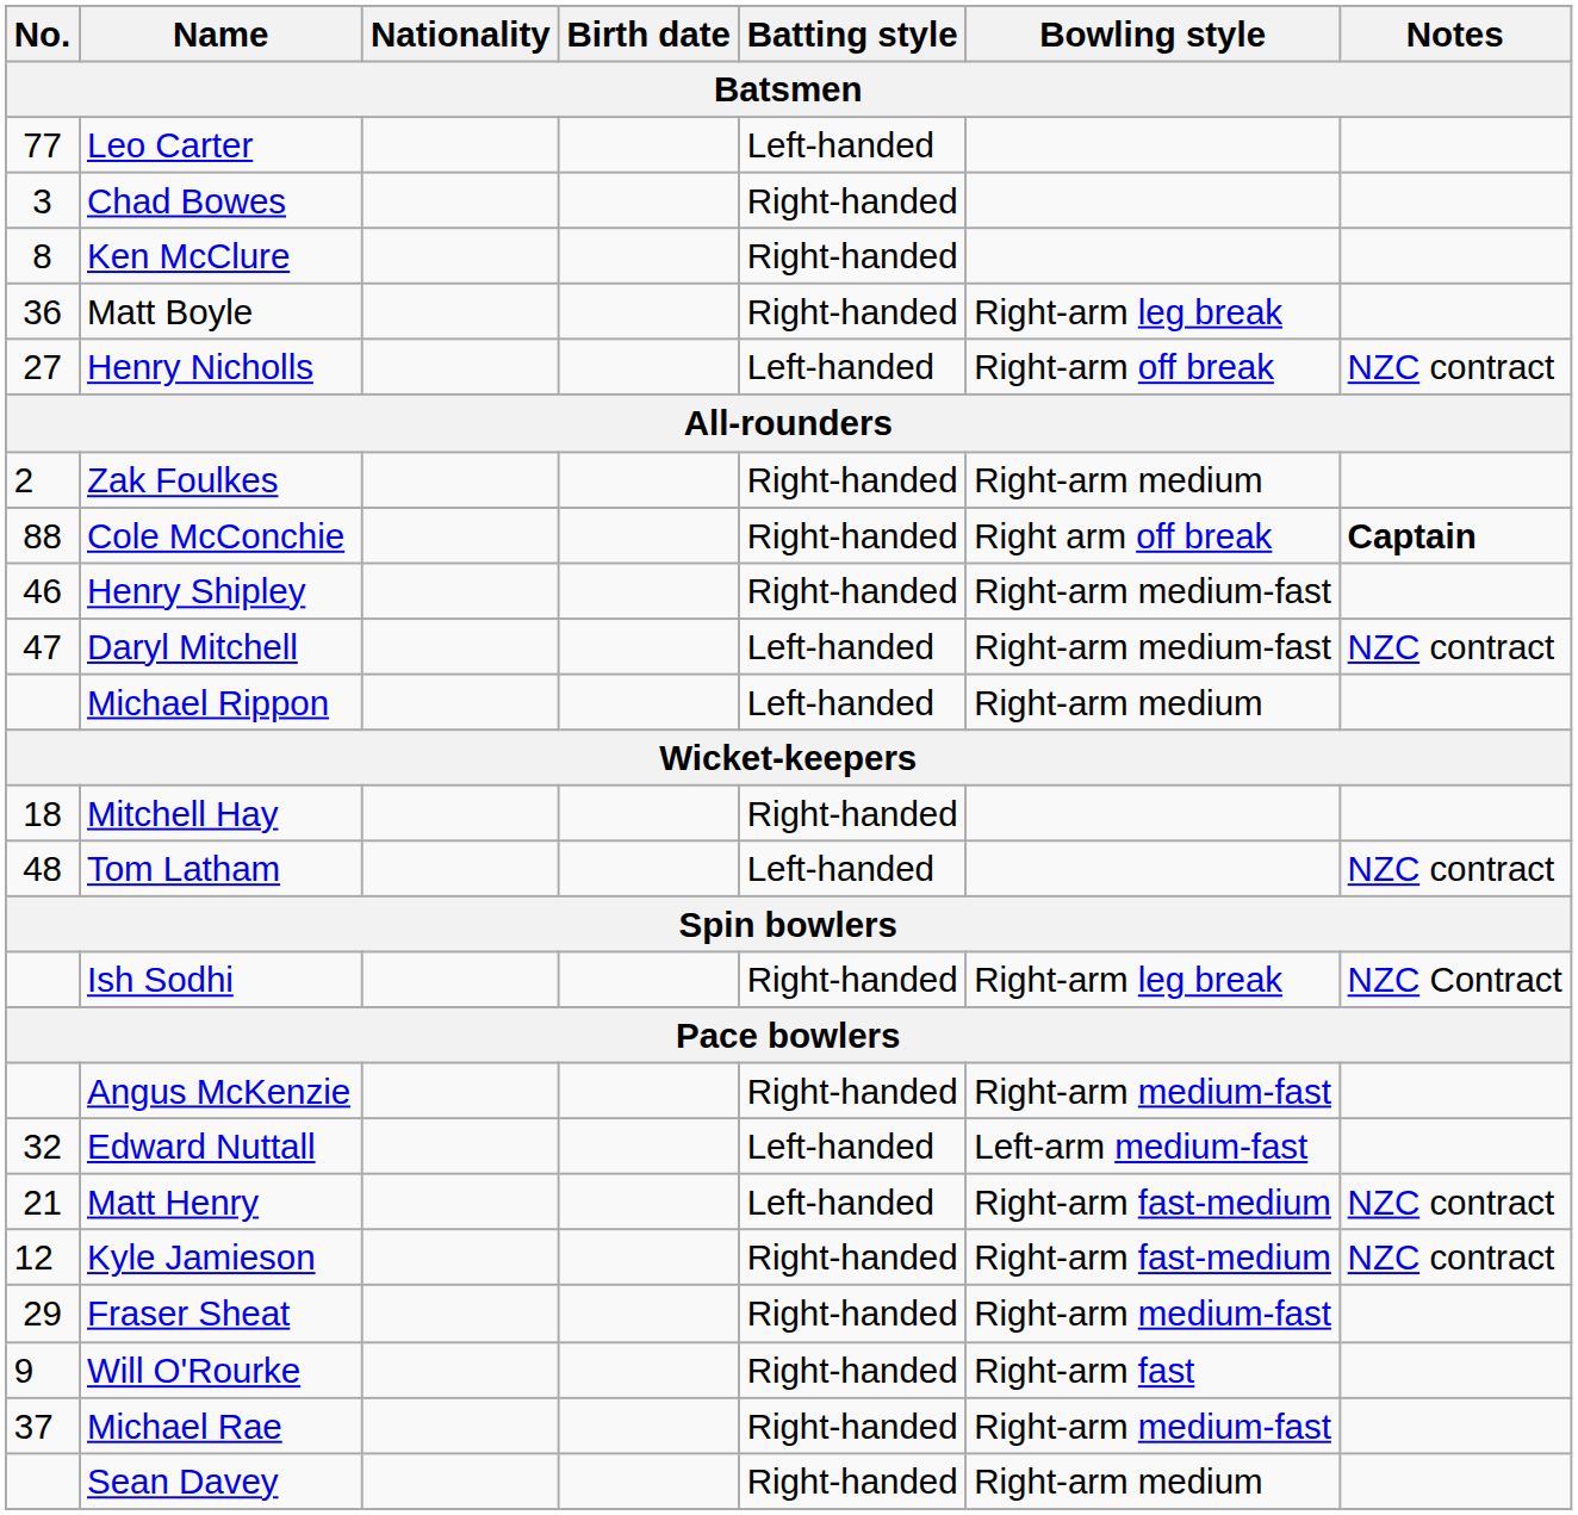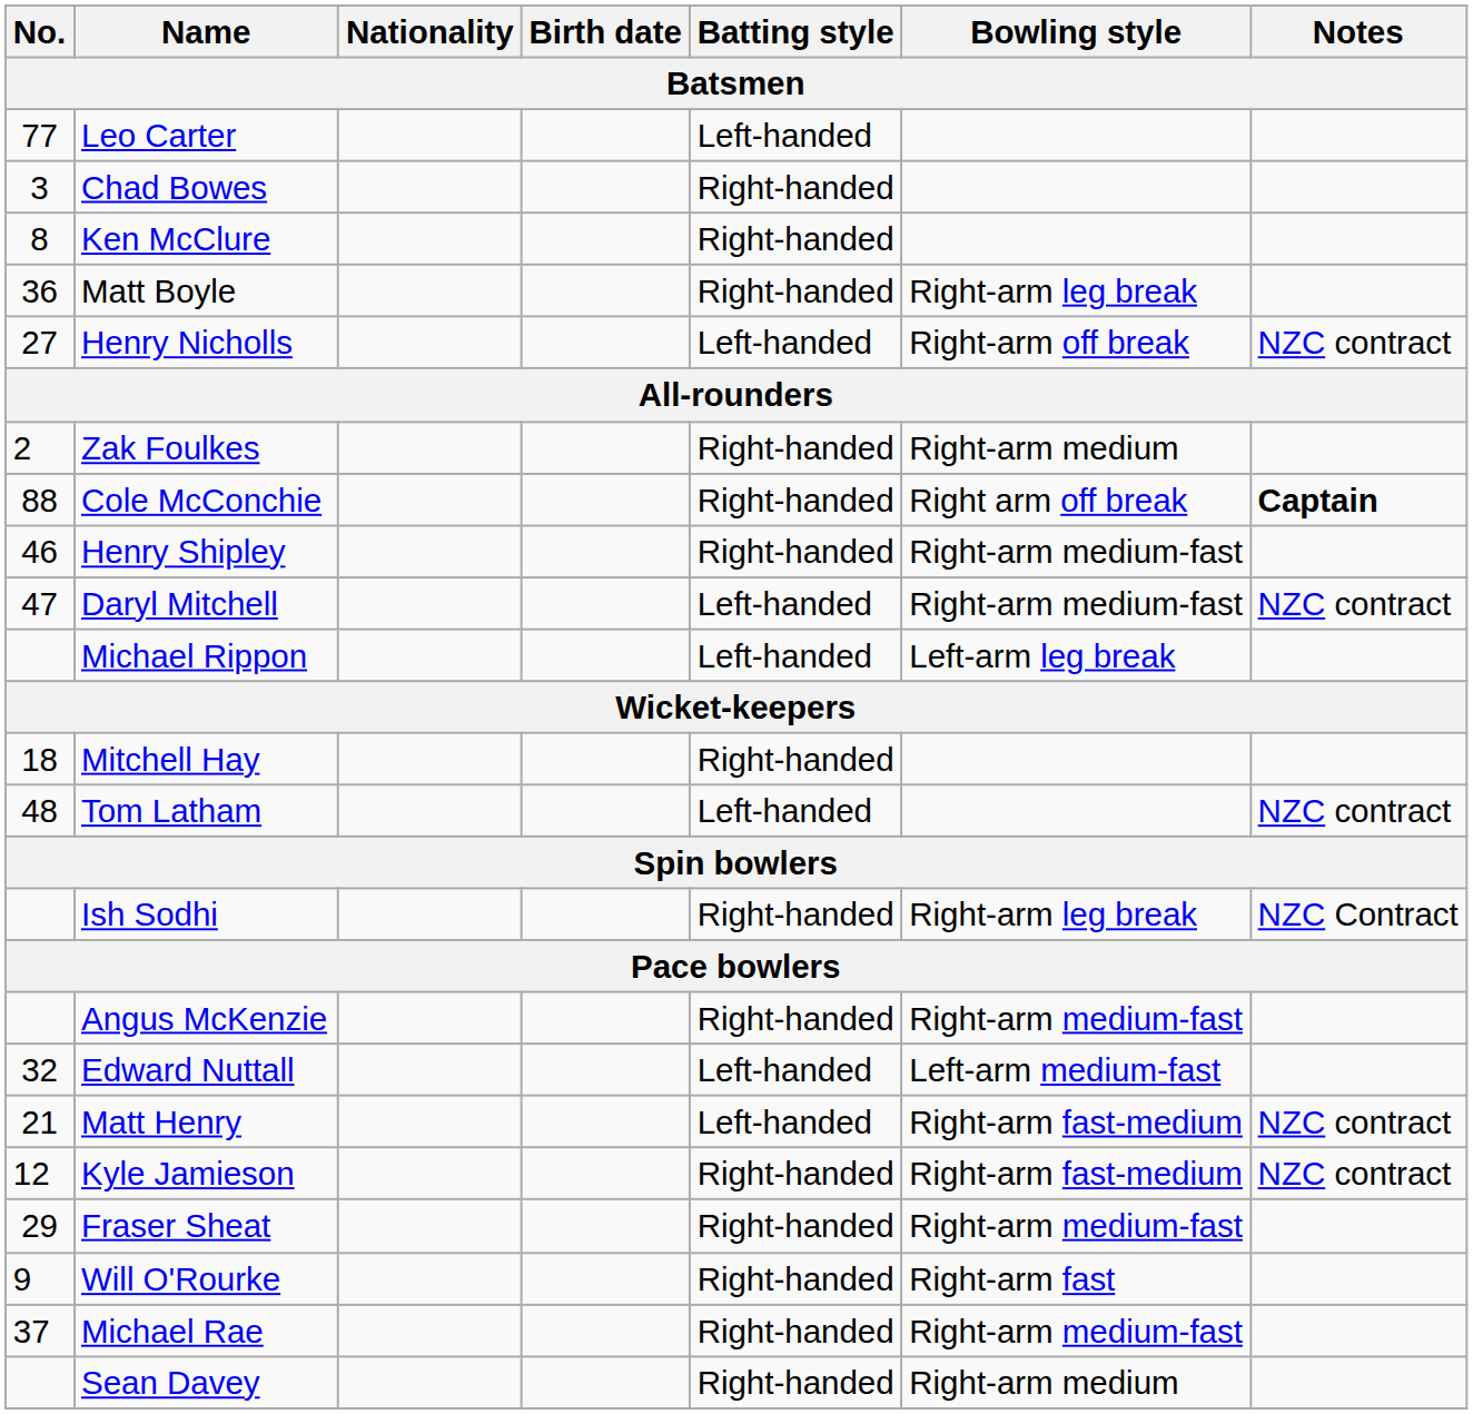Michael Rippon | Bowling style: Right-arm medium -> Left-arm leg break
